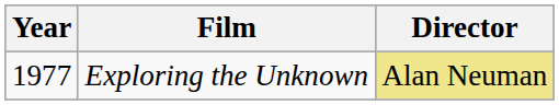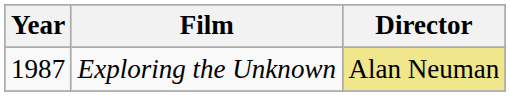Exploring the Unknown | Year: 1977 -> 1987
